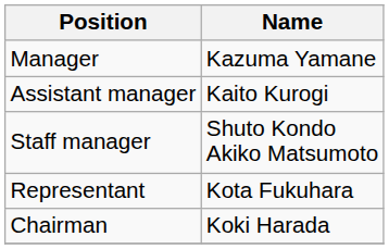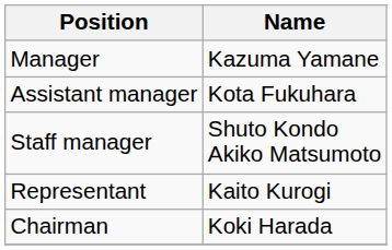Assistant manager | Name: Kaito Kurogi -> Kota Fukuhara
Representant | Name: Kota Fukuhara -> Kaito Kurogi
